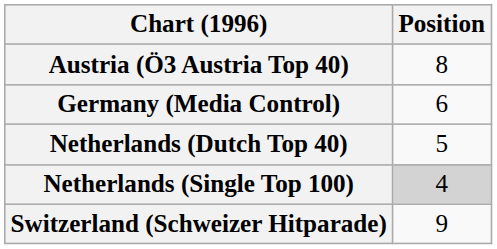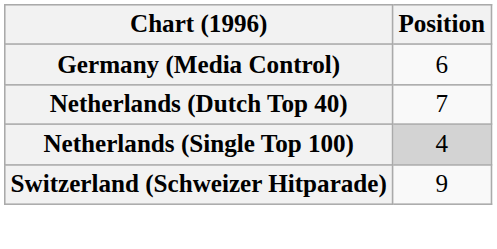- row: Austria (Ö3 Austria Top 40) | 8
Netherlands (Dutch Top 40) | Position: 5 -> 7
